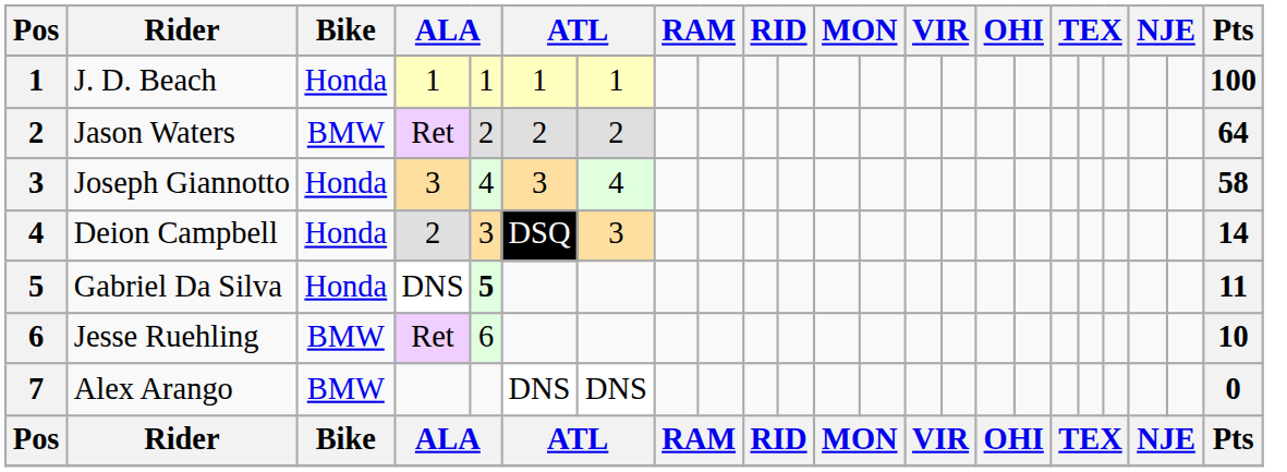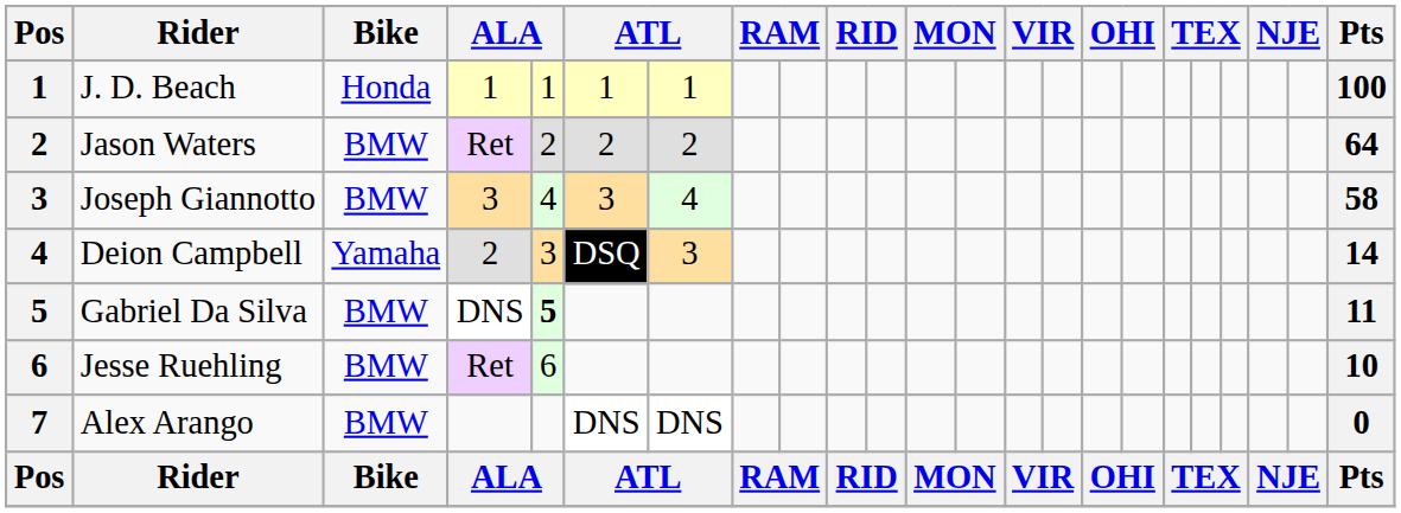Joseph Giannotto | Bike: Honda -> BMW
Deion Campbell | Bike: Honda -> Yamaha
Gabriel Da Silva | Bike: Honda -> BMW
